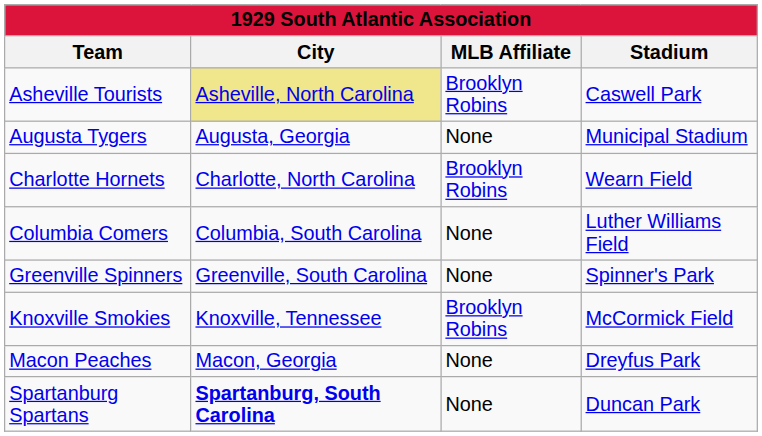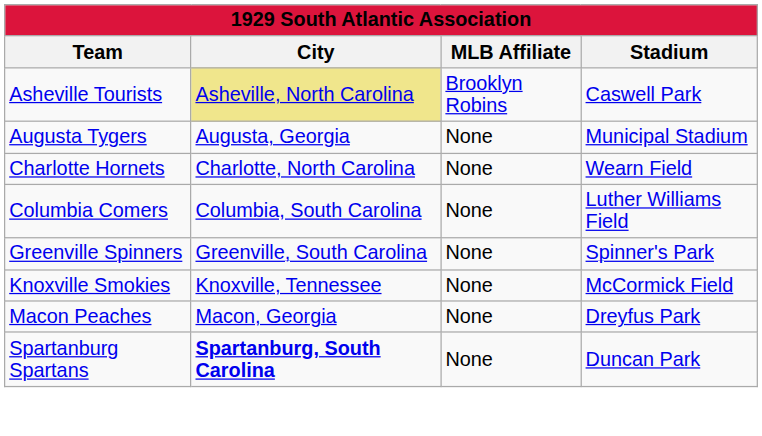Charlotte Hornets | MLB Affiliate: Brooklyn Robins -> None
Knoxville Smokies | MLB Affiliate: Brooklyn Robins -> None
